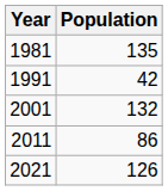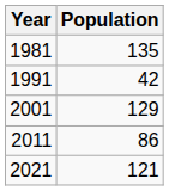2001 | Population: 132 -> 129
2021 | Population: 126 -> 121
